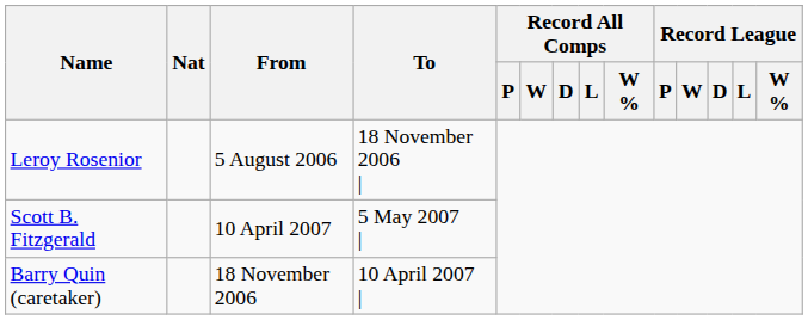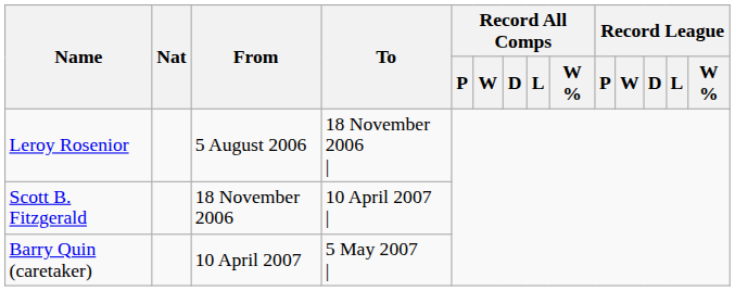Scott B. Fitzgerald | From: 10 April 2007 -> 18 November 2006
Scott B. Fitzgerald | To: 5 May 2007 | -> 10 April 2007 |
Barry Quin (caretaker) | From: 18 November 2006 -> 10 April 2007
Barry Quin (caretaker) | To: 10 April 2007 | -> 5 May 2007 |
